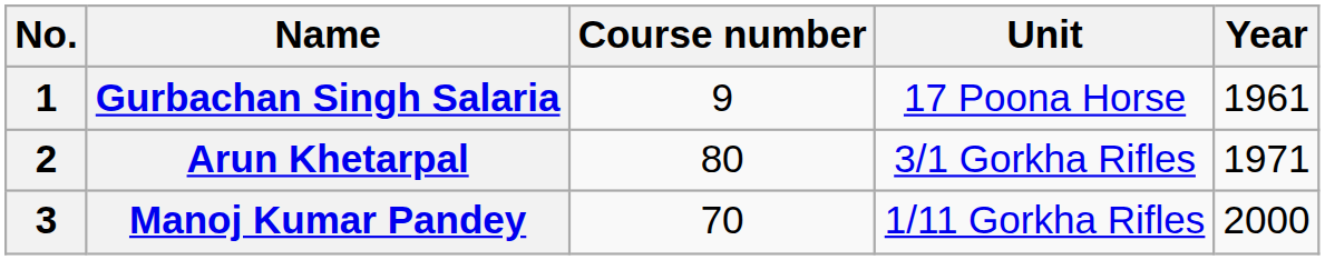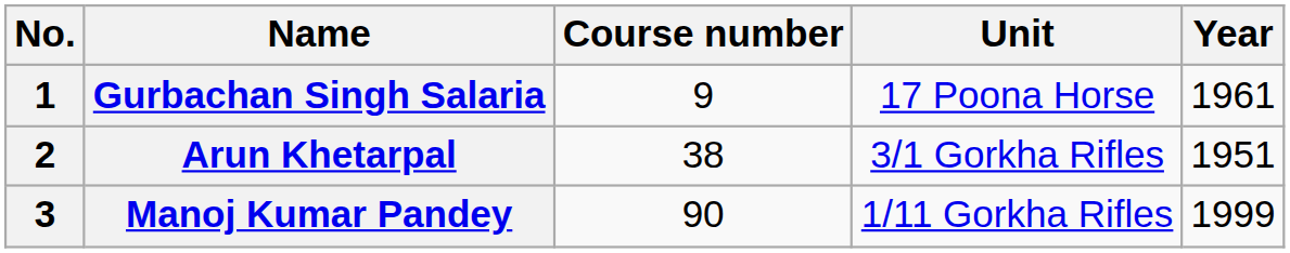Arun Khetarpal | Course number: 80 -> 38
Arun Khetarpal | Year: 1971 -> 1951
Manoj Kumar Pandey | Course number: 70 -> 90
Manoj Kumar Pandey | Year: 2000 -> 1999
